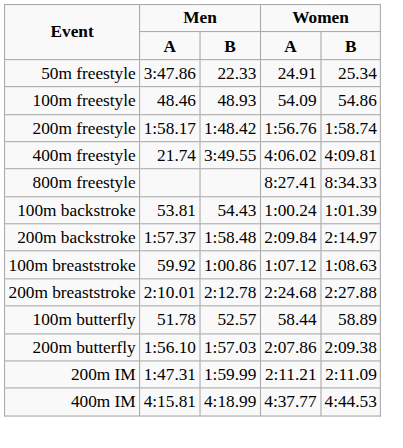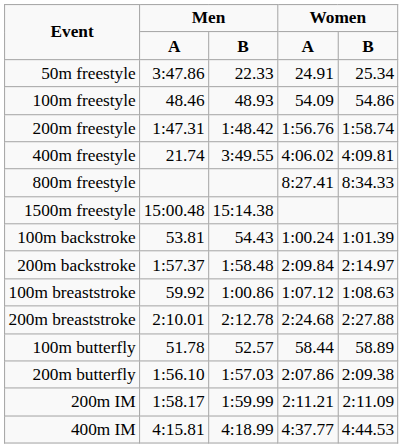200m freestyle | column 2: 1:58.17 -> 1:47.31
+ row: 1500m freestyle | 15:00.48 | 15:14.38
200m IM | column 2: 1:47.31 -> 1:58.17
